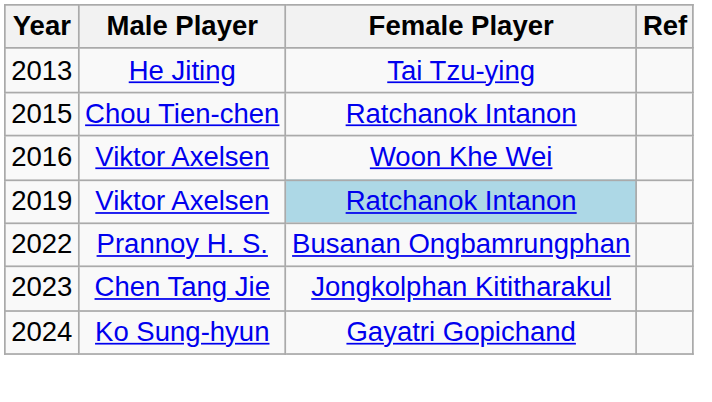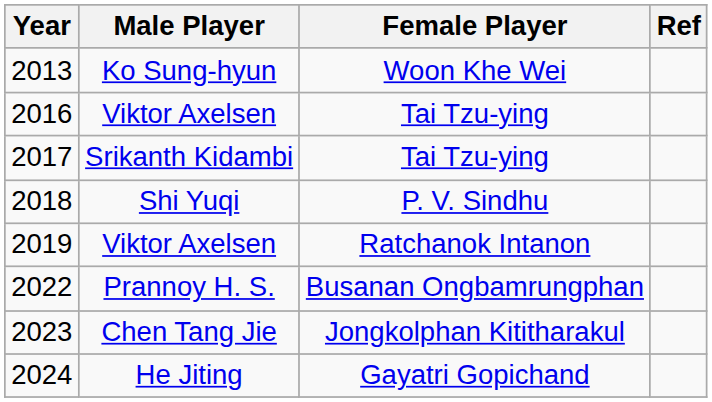2013 | Male Player: He Jiting -> Ko Sung-hyun
2013 | Female Player: Tai Tzu-ying -> Woon Khe Wei
- row: 2015 | Chou Tien-chen | Ratchanok Intanon
2016 | Female Player: Woon Khe Wei -> Tai Tzu-ying
+ row: 2017 | Srikanth Kidambi | Tai Tzu-ying
+ row: 2018 | Shi Yuqi | P. V. Sindhu
2019 | Female Player: lightblue background -> no background
2024 | Male Player: Ko Sung-hyun -> He Jiting
